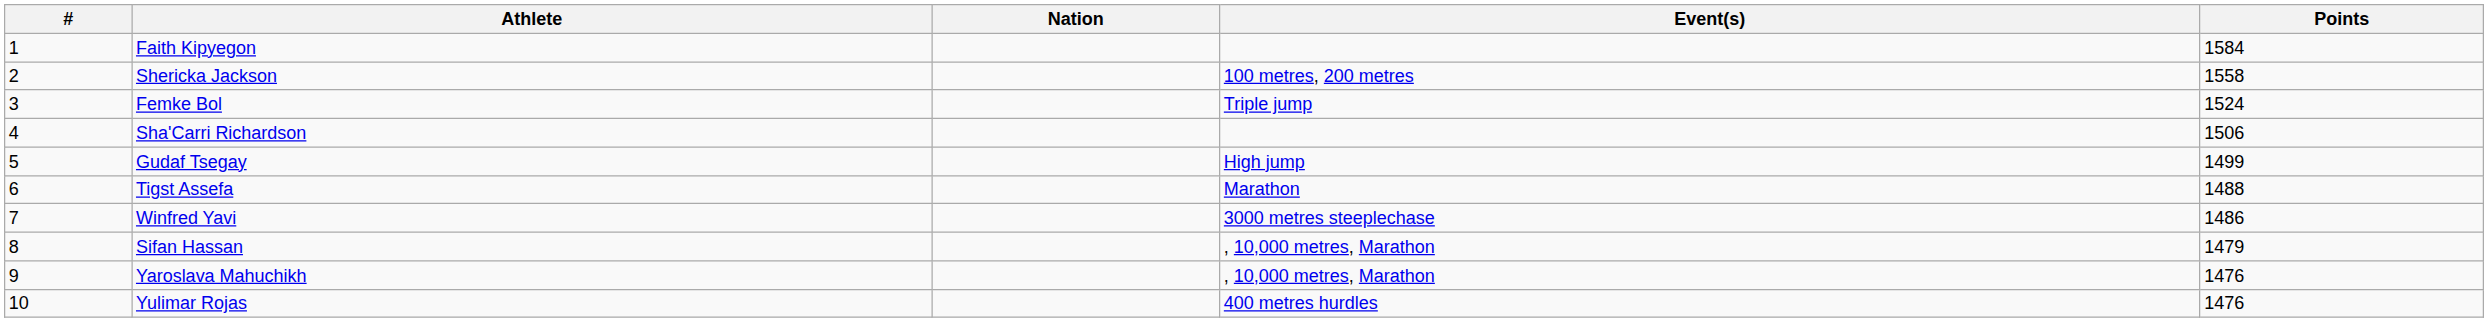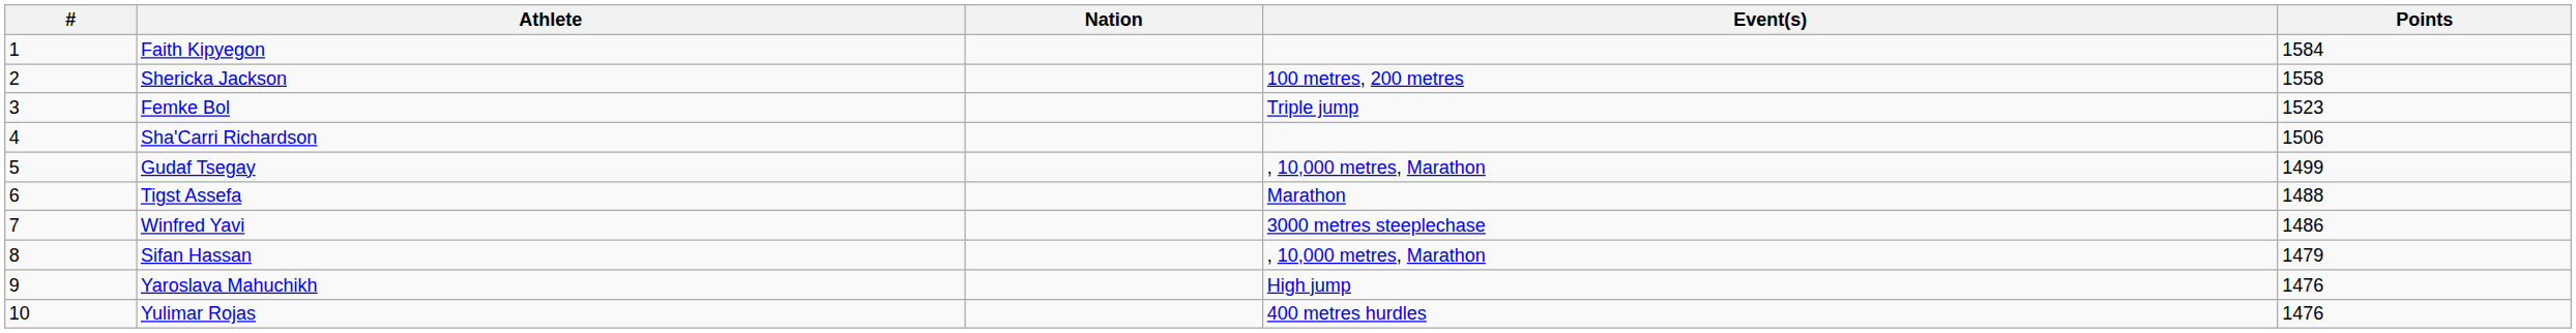Femke Bol | Points: 1524 -> 1523
Gudaf Tsegay | Event(s): High jump -> , 10,000 metres, Marathon
Yaroslava Mahuchikh | Event(s): , 10,000 metres, Marathon -> High jump
